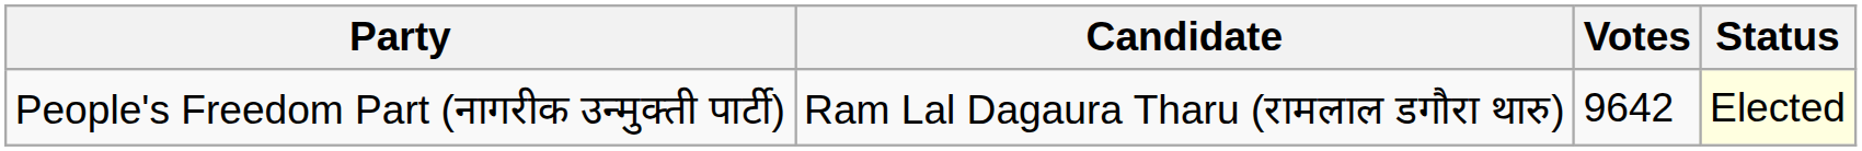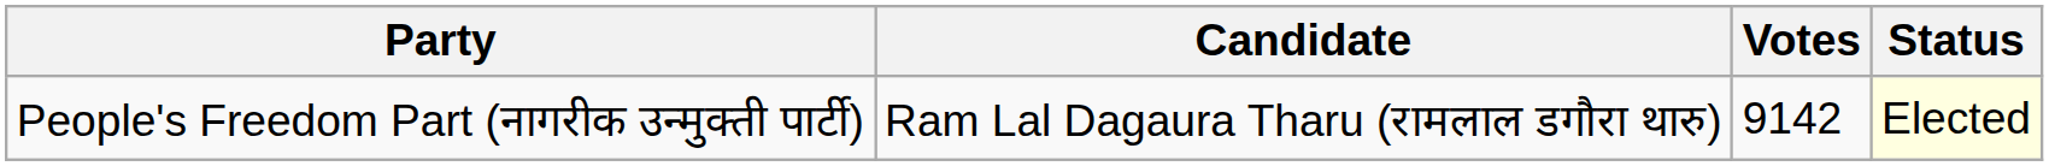People's Freedom Part (नागरीक उन्मुक्ती पार्टी) | Votes: 9642 -> 9142
